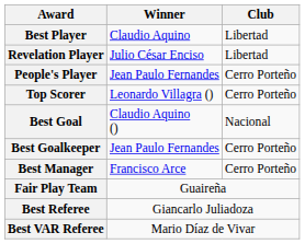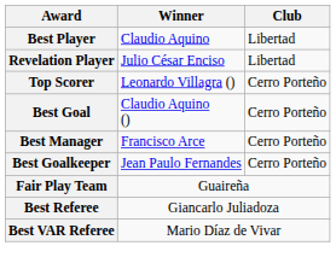- row: People's Player | Jean Paulo Fernandes | Cerro Porteño
Best Goal | Club: Nacional -> Cerro Porteño
rows swapped: Best Goalkeeper <-> Best Manager
